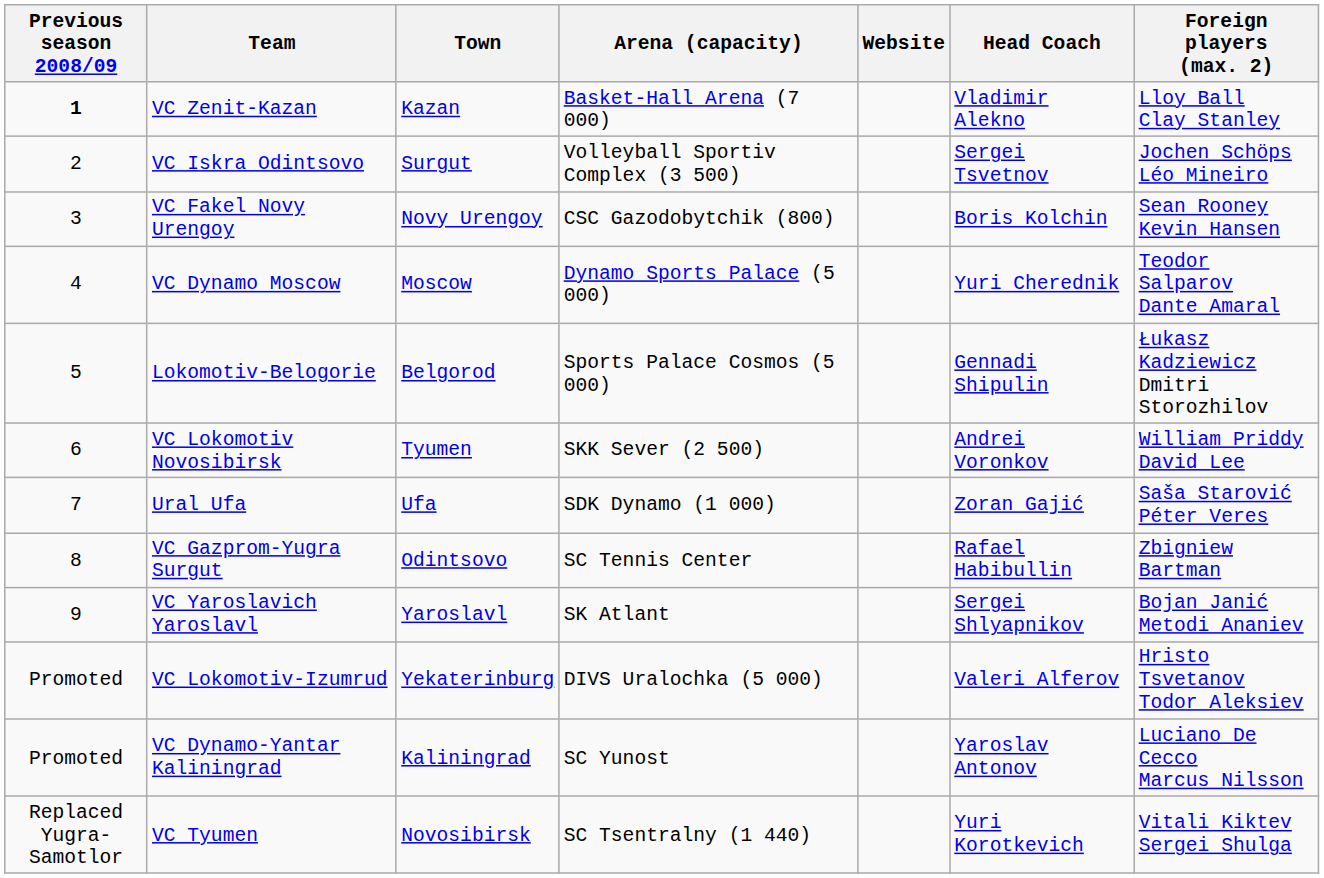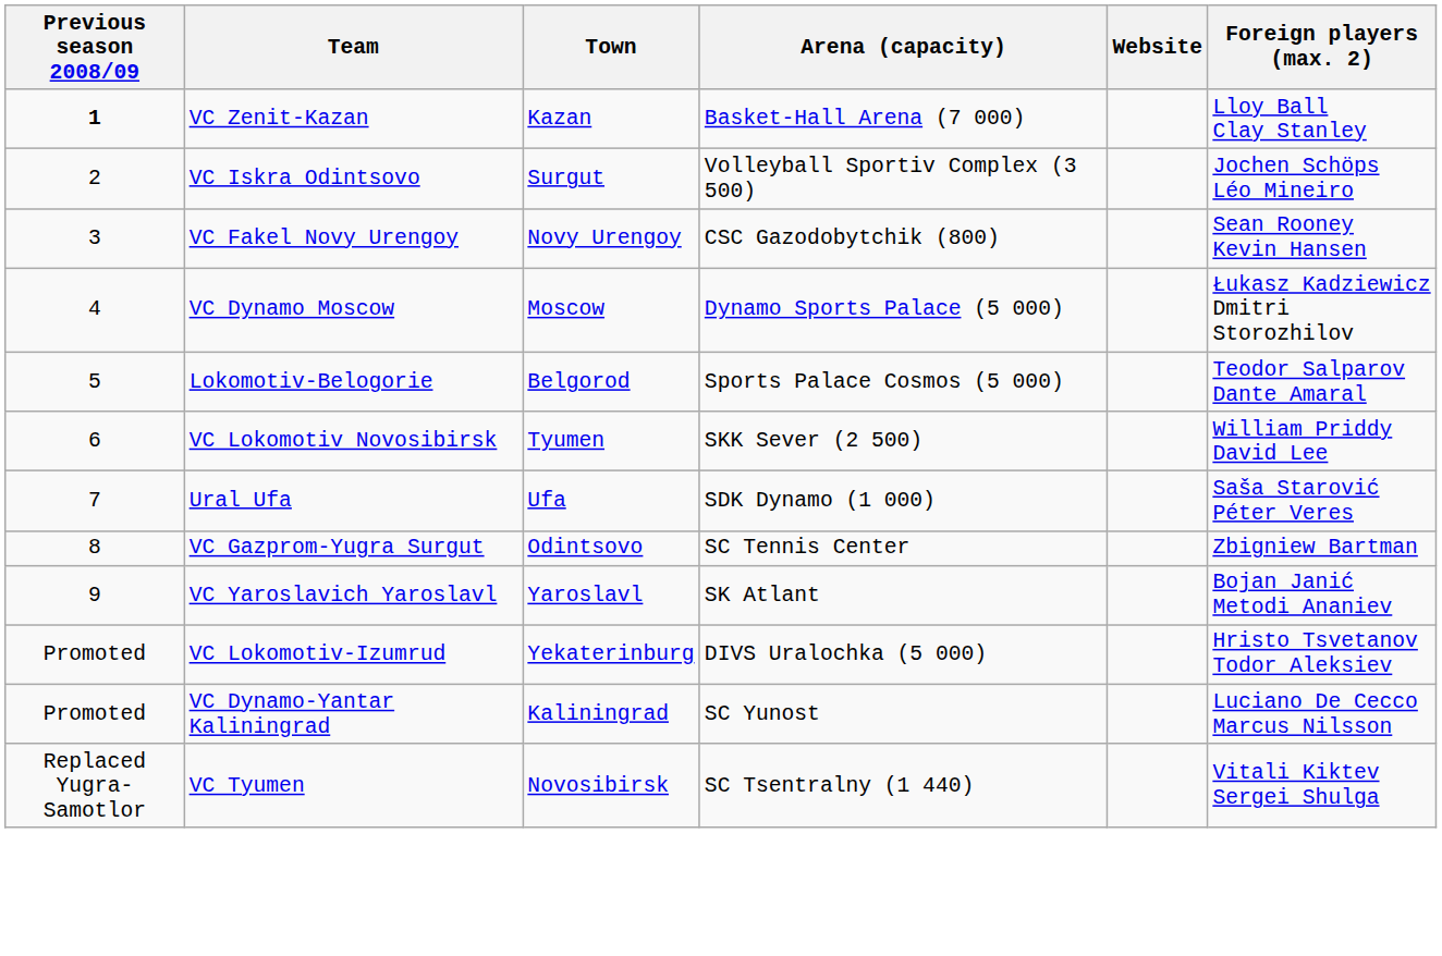- column: Head Coach | Vladimir Alekno | Sergei Tsvetnov | Boris Kolchin | Yuri Cherednik | Gennadi Shipulin | Andrei Voronkov | Zoran Gajić | Rafael Habibullin | Sergei Shlyapnikov | Valeri Alferov | Yaroslav Antonov | Yuri Korotkevich
VC Dynamo Moscow | Foreign players (max. 2): Teodor Salparov Dante Amaral -> Łukasz Kadziewicz Dmitri Storozhilov
Lokomotiv-Belogorie | Foreign players (max. 2): Łukasz Kadziewicz Dmitri Storozhilov -> Teodor Salparov Dante Amaral
